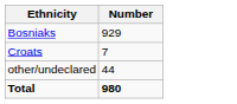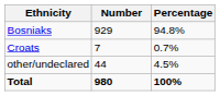+ column: Percentage | 94.8% | 0.7% | 4.5% | 100%
